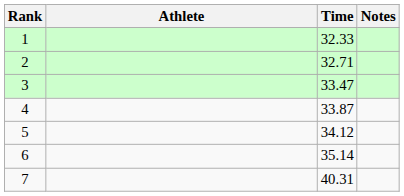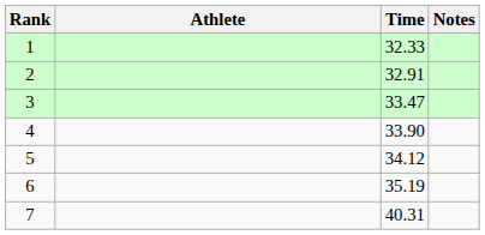2 | Time: 32.71 -> 32.91
4 | Time: 33.87 -> 33.90
6 | Time: 35.14 -> 35.19
